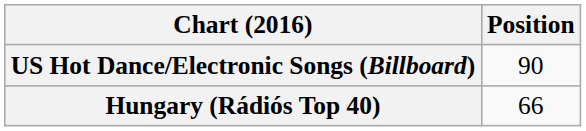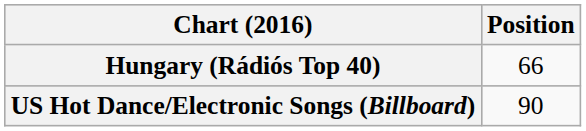rows swapped: Hungary (Rádiós Top 40) <-> US Hot Dance/Electronic Songs (Billboard)
